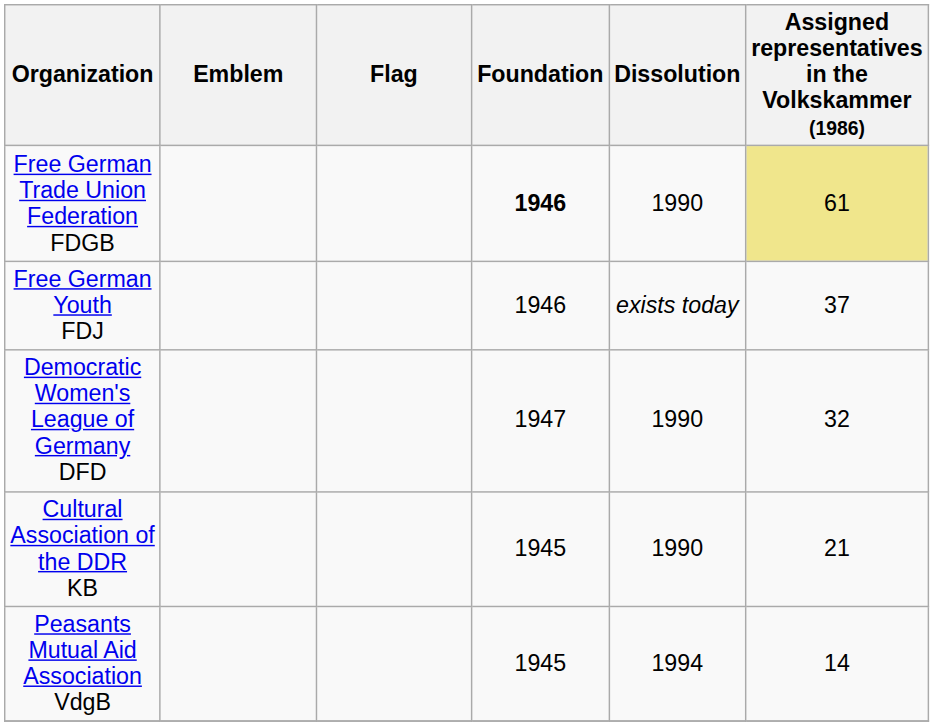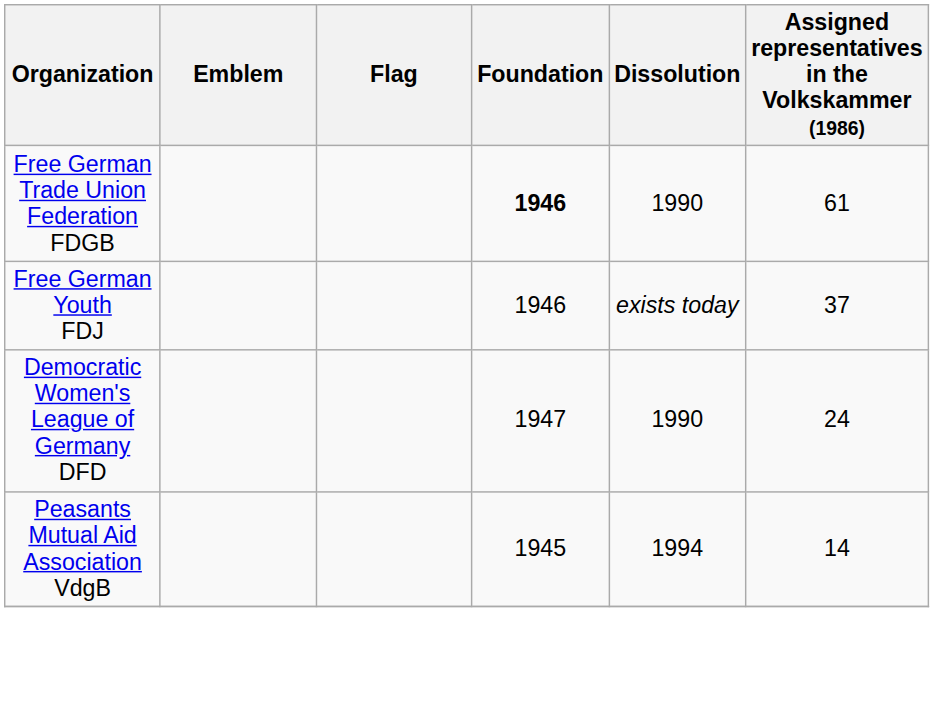Free German Trade Union Federation FDGB | Assigned representatives in the Volkskammer (1986): khaki background -> no background
Democratic Women's League of Germany DFD | Assigned representatives in the Volkskammer (1986): 32 -> 24
- row: Cultural Association of the DDR KB | 1945 | 1990 | 21
